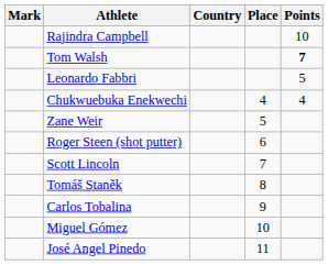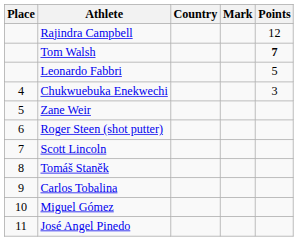columns swapped: Place <-> Mark
Rajindra Campbell | Points: 10 -> 12
Chukwuebuka Enekwechi | Points: 4 -> 3
